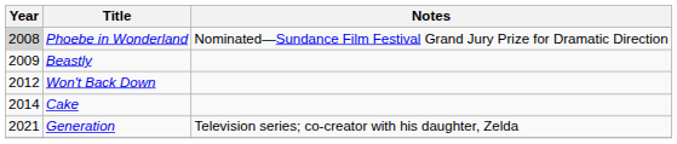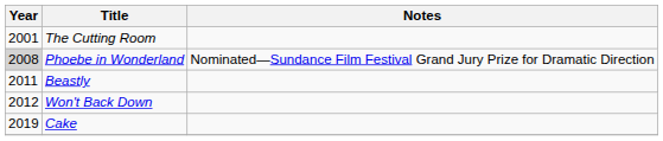+ row: 2001 | The Cutting Room
Beastly | Year: 2009 -> 2011
Cake | Year: 2014 -> 2019
- row: 2021 | Generation | Television series; co-creator with his daughter, Zelda
